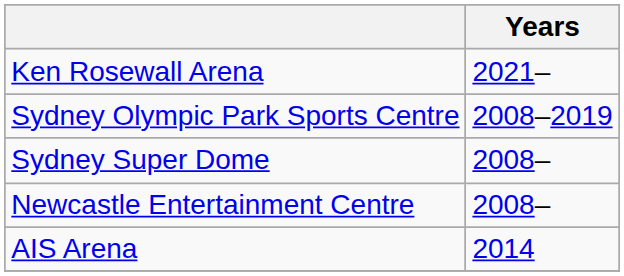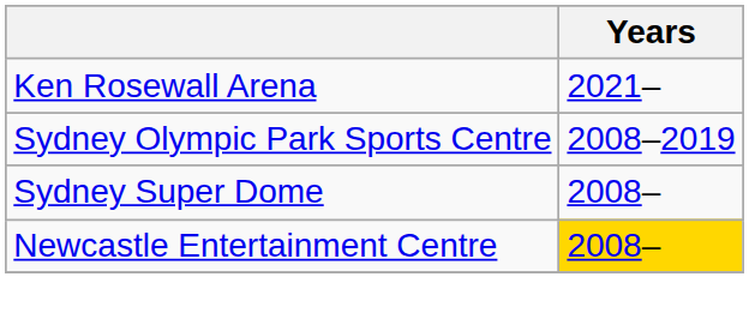Newcastle Entertainment Centre | Years: no background -> gold background
- row: AIS Arena | 2014
